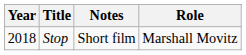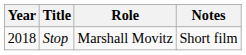columns swapped: Role <-> Notes
